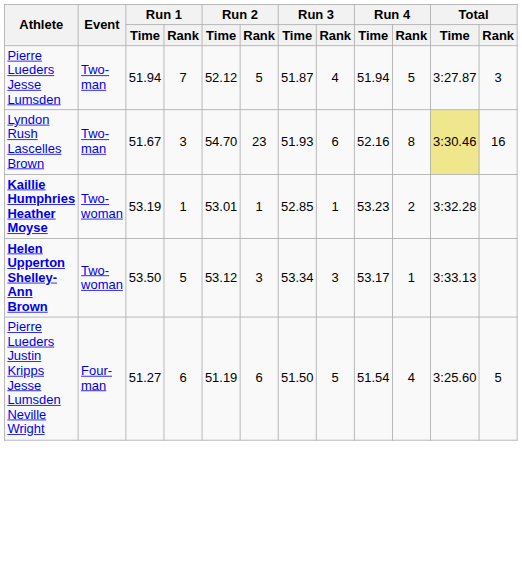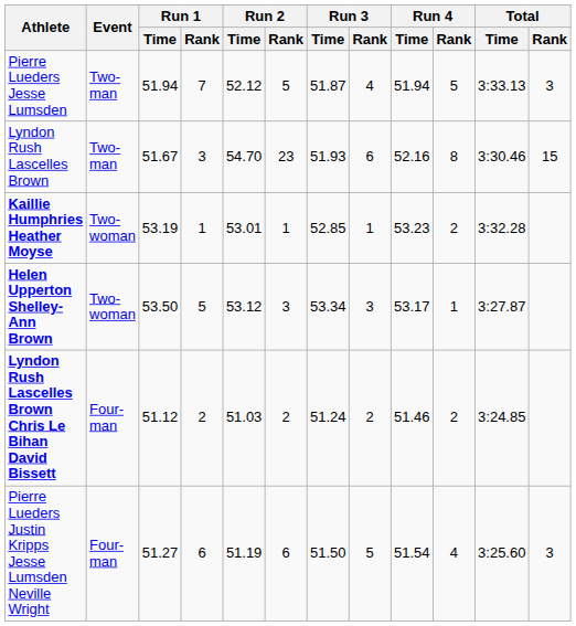Pierre Lueders Jesse Lumsden | Total / Time: 3:27.87 -> 3:33.13
Lyndon Rush Lascelles Brown | Total / Time: khaki background -> no background
Lyndon Rush Lascelles Brown | Total / Rank: 16 -> 15
Helen Upperton Shelley-Ann Brown | Total / Time: 3:33.13 -> 3:27.87
+ row: Lyndon Rush Lascelles Brown Chris Le Bihan David Bissett | Four-man | 51.12 | 2 | 51.03 | 2 | 51.24 | 2 | 51.46 | 2 | 3:24.85
Pierre Lueders Justin Kripps Jesse Lumsden Neville Wright | Total / Rank: 5 -> 3
